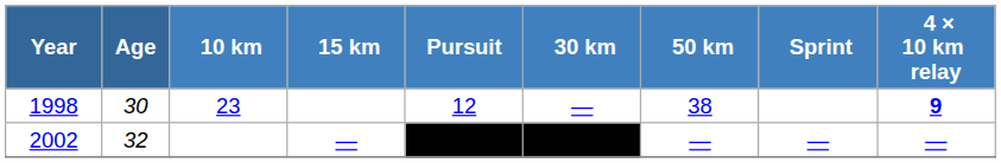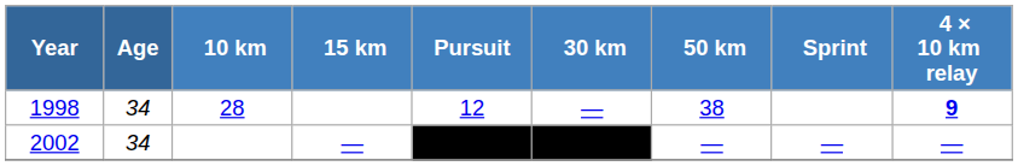1998 | Age: 30 -> 34
1998 | 10 km: 23 -> 28
2002 | Age: 32 -> 34
